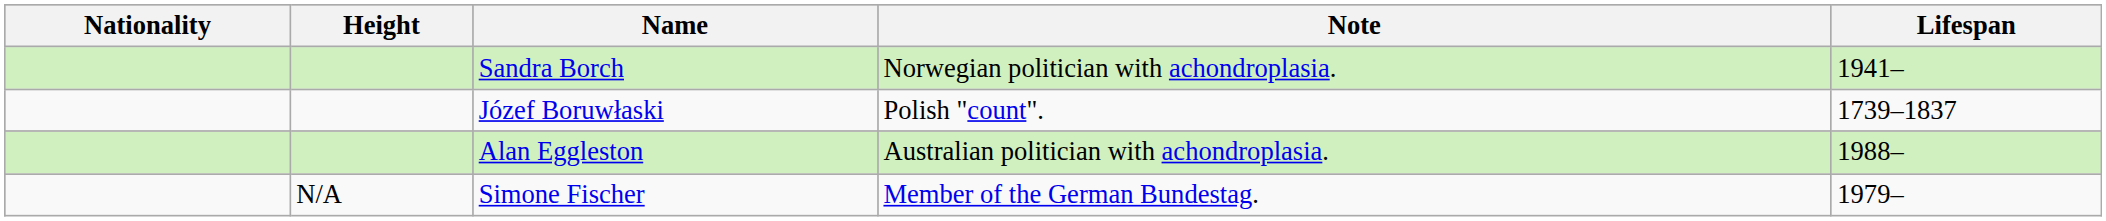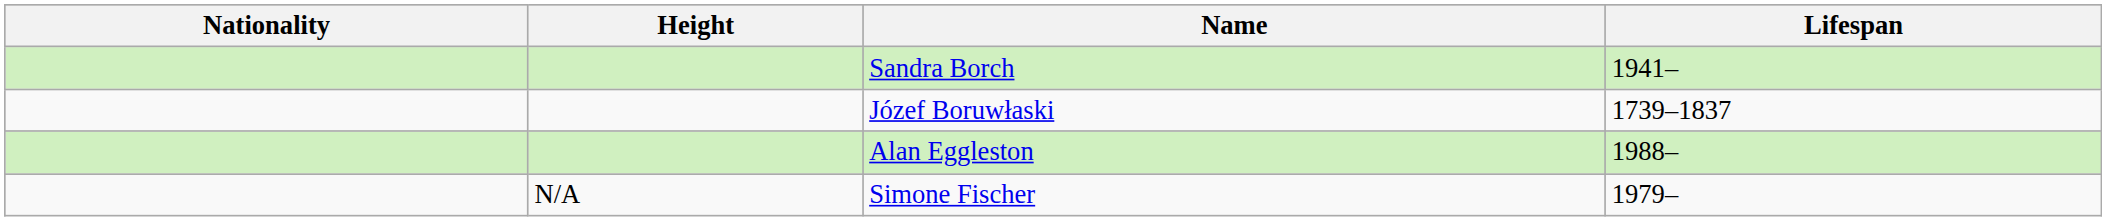- column: Note | Norwegian politician with achondroplasia. | Polish "count". | Australian politician with achondroplasia. | Member of the German Bundestag.
